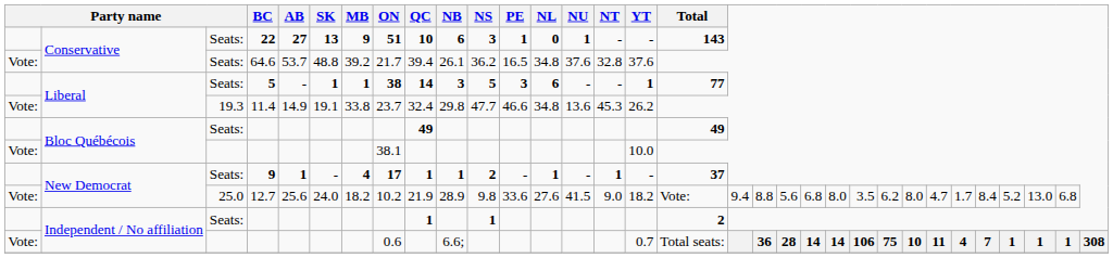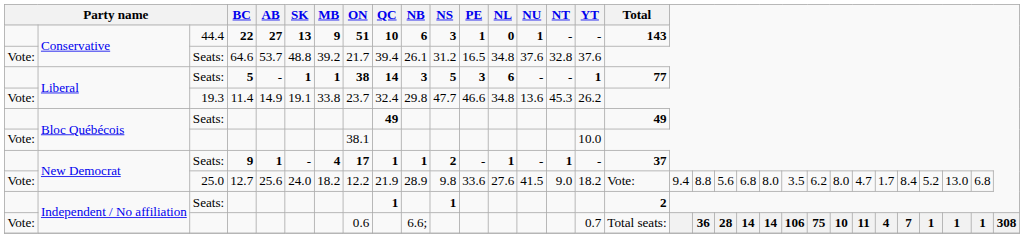22 | column 3: Seats: -> 44.4
64.6 | NS: 36.2 -> 31.2
12.7 | ON: 10.2 -> 12.2
